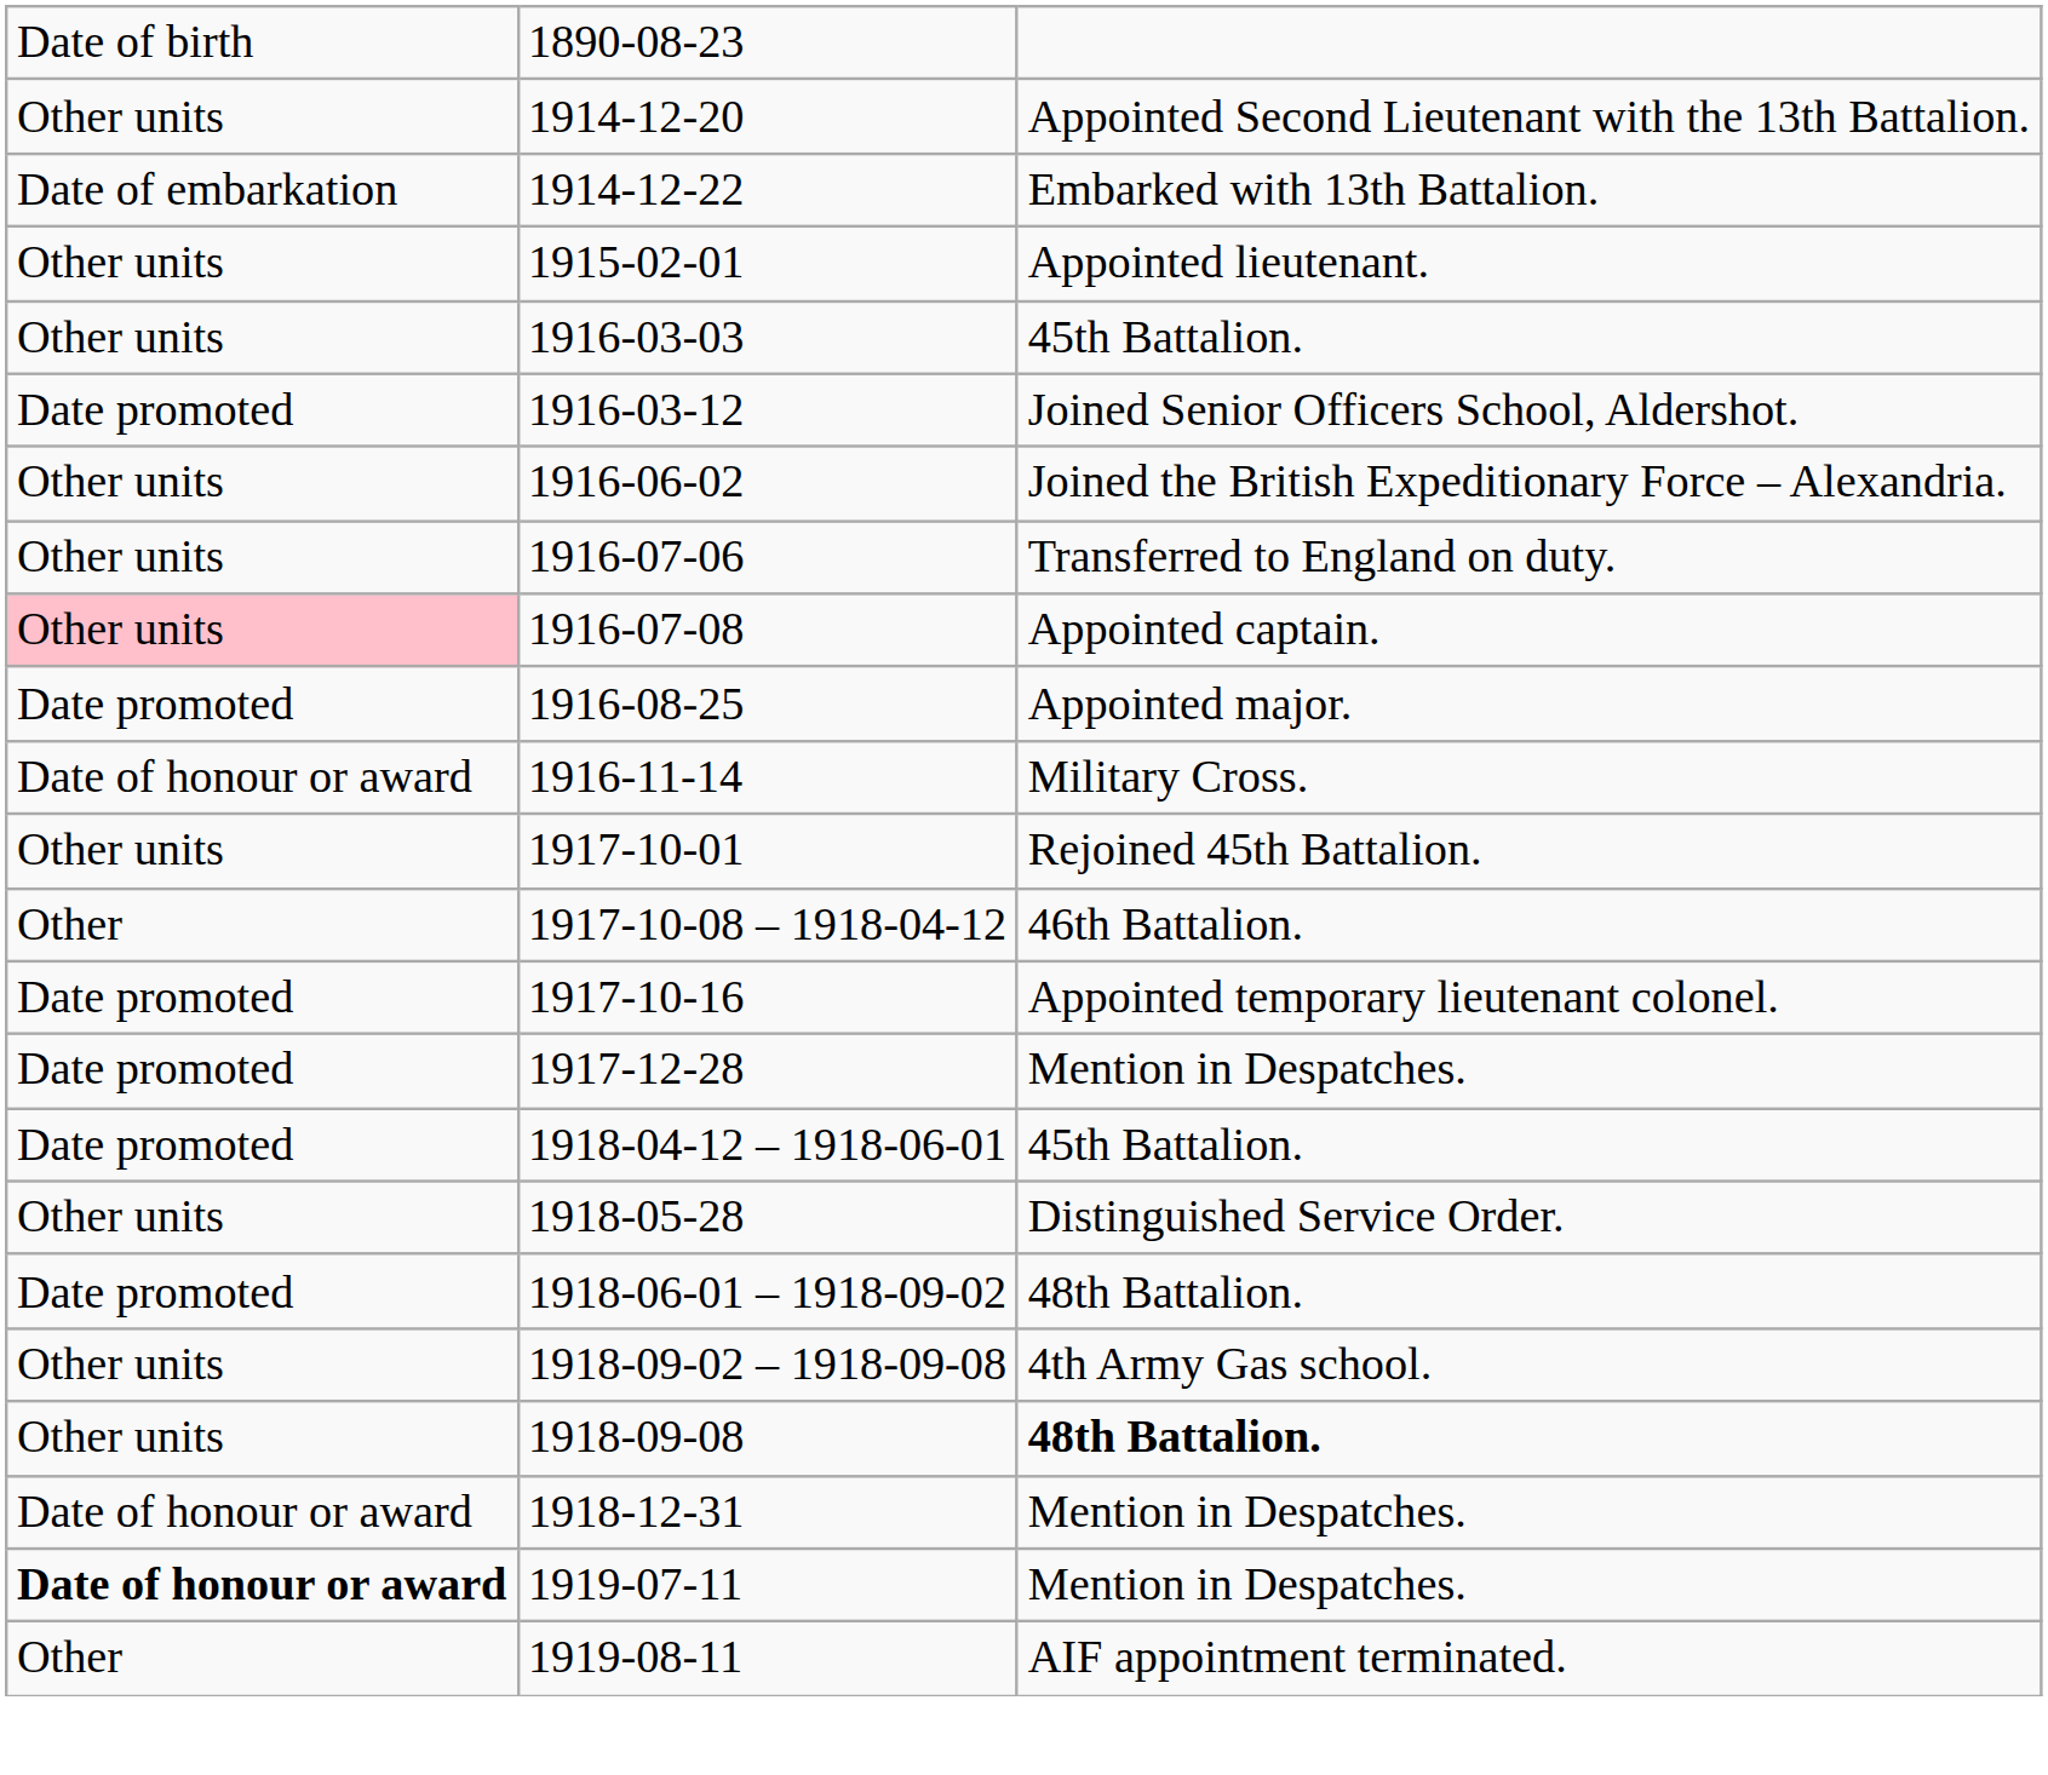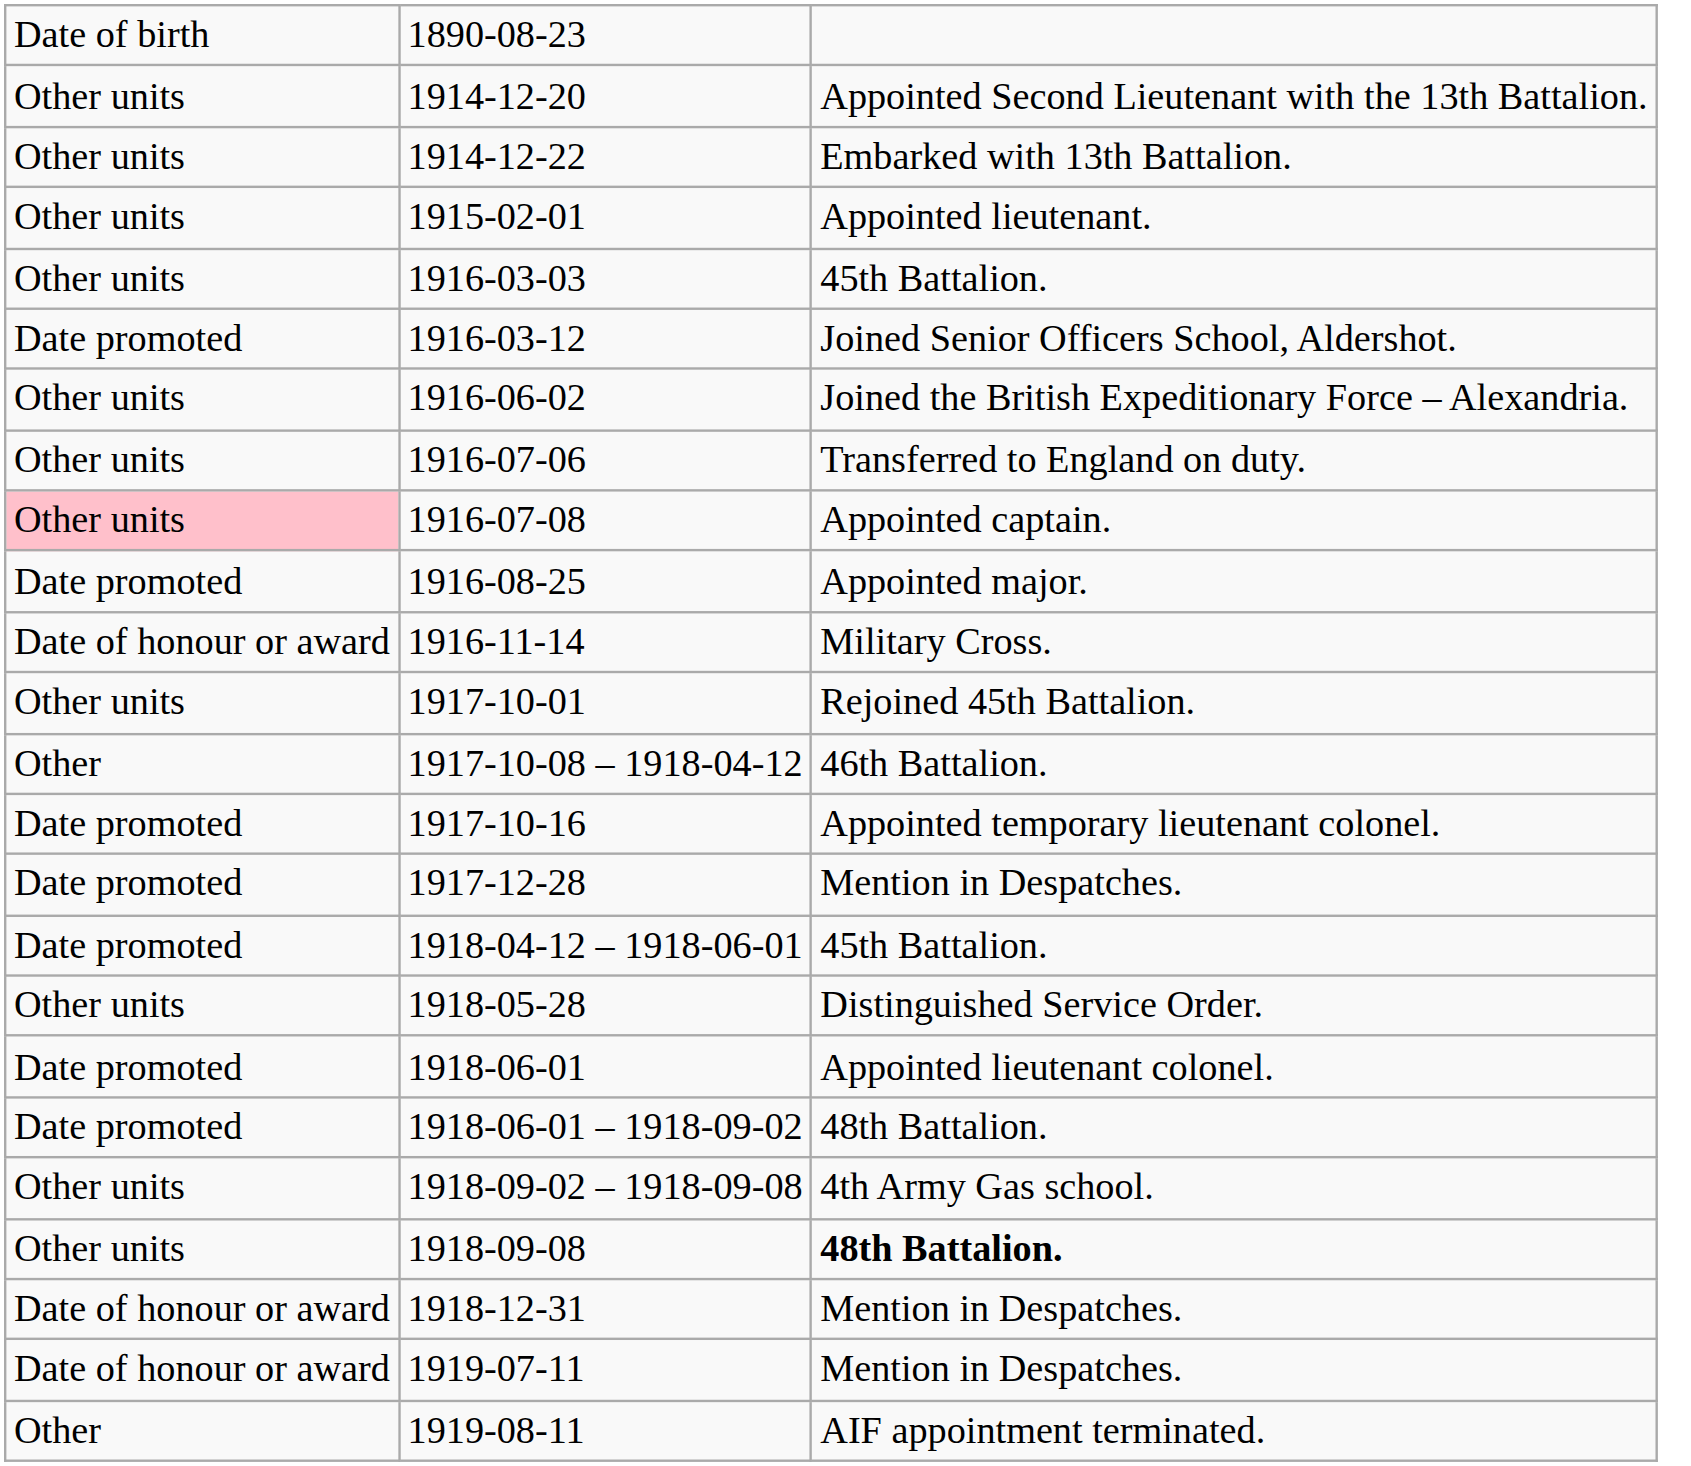1914-12-22 | column 1: Date of embarkation -> Other units
+ row: Date promoted | 1918-06-01 | Appointed lieutenant colonel.
1919-07-11 | column 1: bold -> normal
